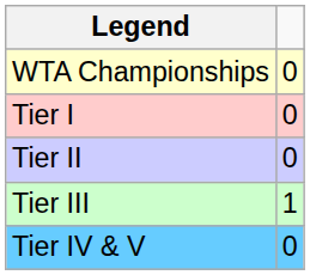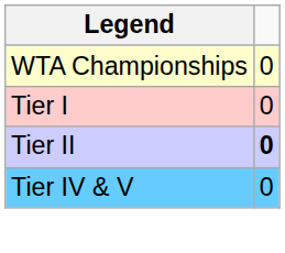Tier II | column 2: normal -> bold
- row: Tier III | 1
